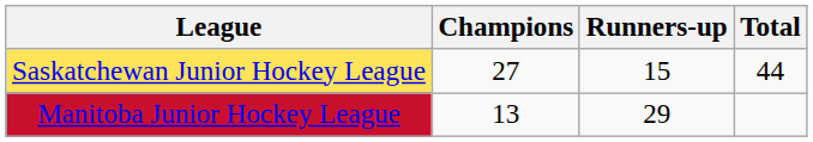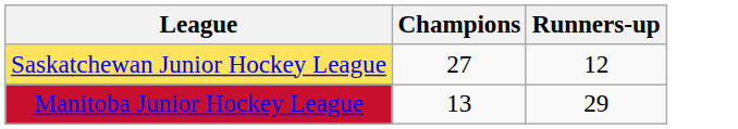- column: Total | 44
Saskatchewan Junior Hockey League | Runners-up: 15 -> 12
